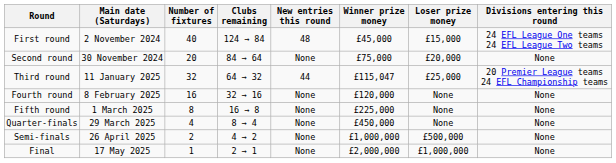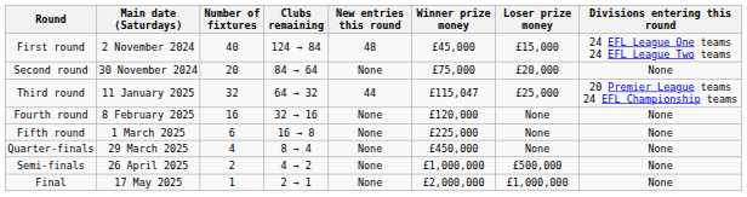Fifth round | Number of fixtures: 8 -> 6
